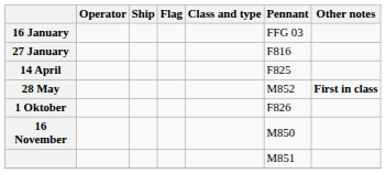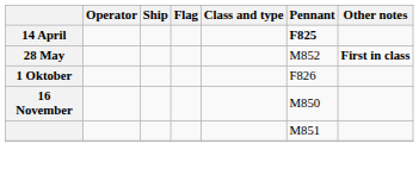- row: 16 January | FFG 03
- row: 27 January | F816
14 April | Pennant: normal -> bold
